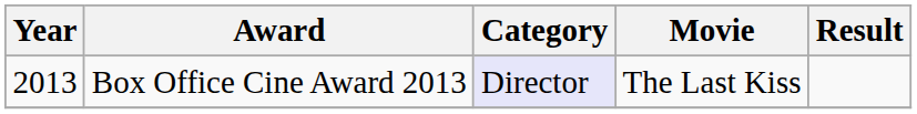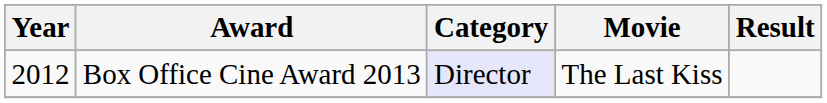Box Office Cine Award 2013 | Year: 2013 -> 2012
